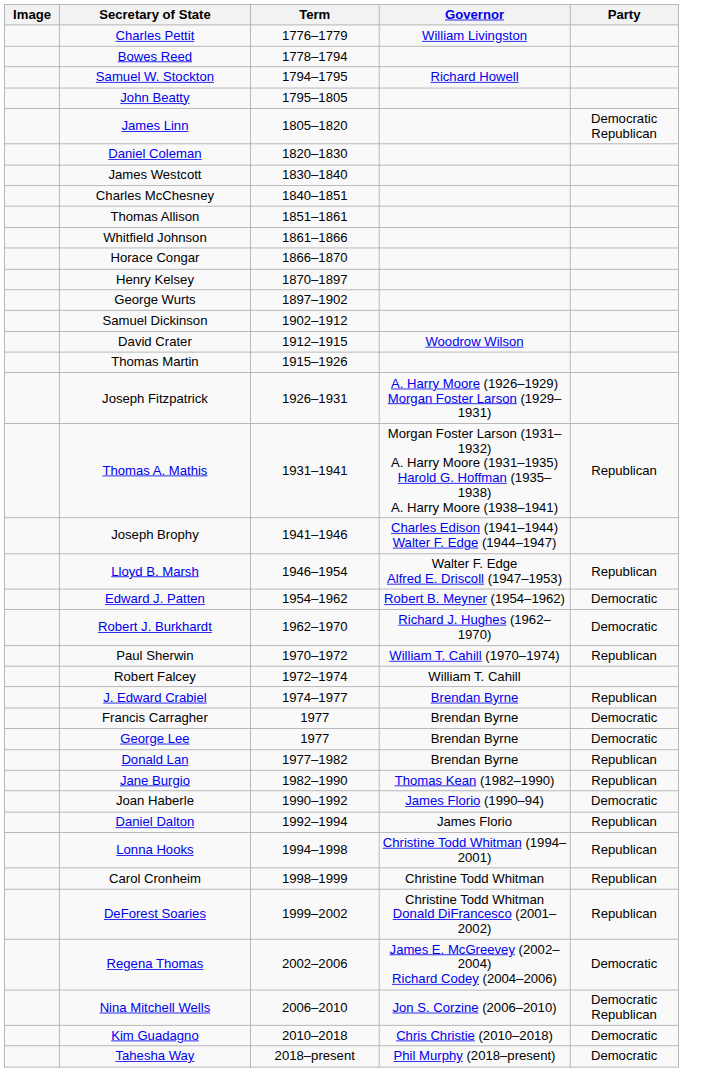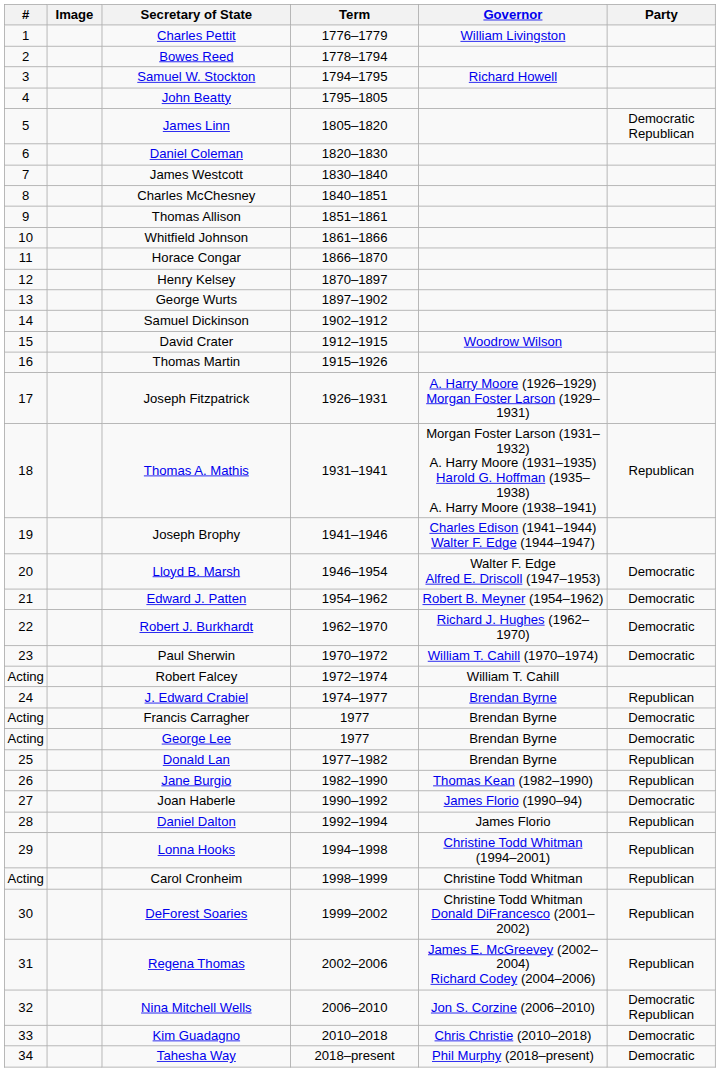+ column: # | 1 | 2 | 3 | 4 | 5 | 6 | 7 | 8 | 9 | 10 | 11 | 12 | 13 | 14 | 15 | 16 | 17 | 18 | 19 | 20 | 21 | 22 | 23 | Acting | 24 | Acting | Acting | 25 | 26 | 27 | 28 | 29 | Acting | 30 | 31 | 32 | 33 | 34
Lloyd B. Marsh | Party: Republican -> Democratic
Paul Sherwin | Party: Republican -> Democratic
Regena Thomas | Party: Democratic -> Republican
